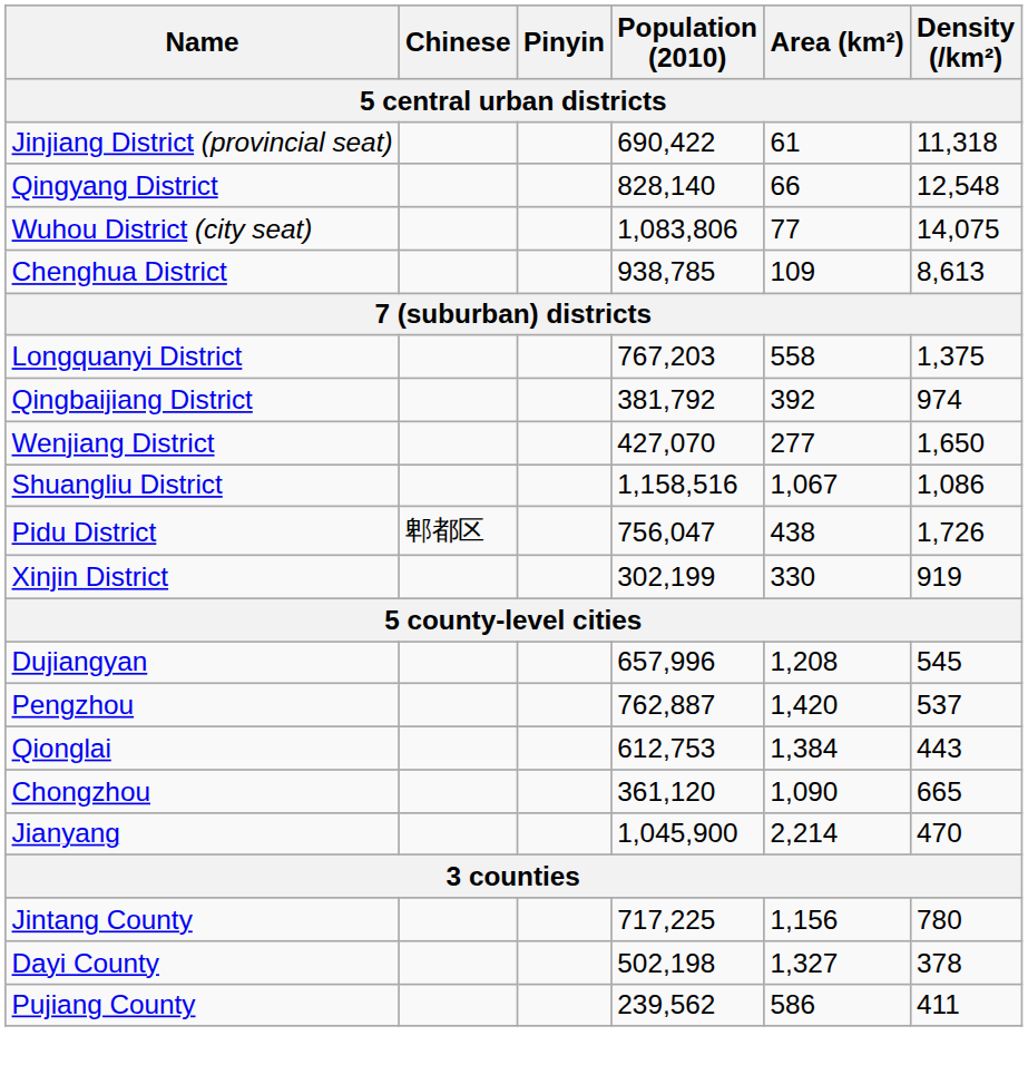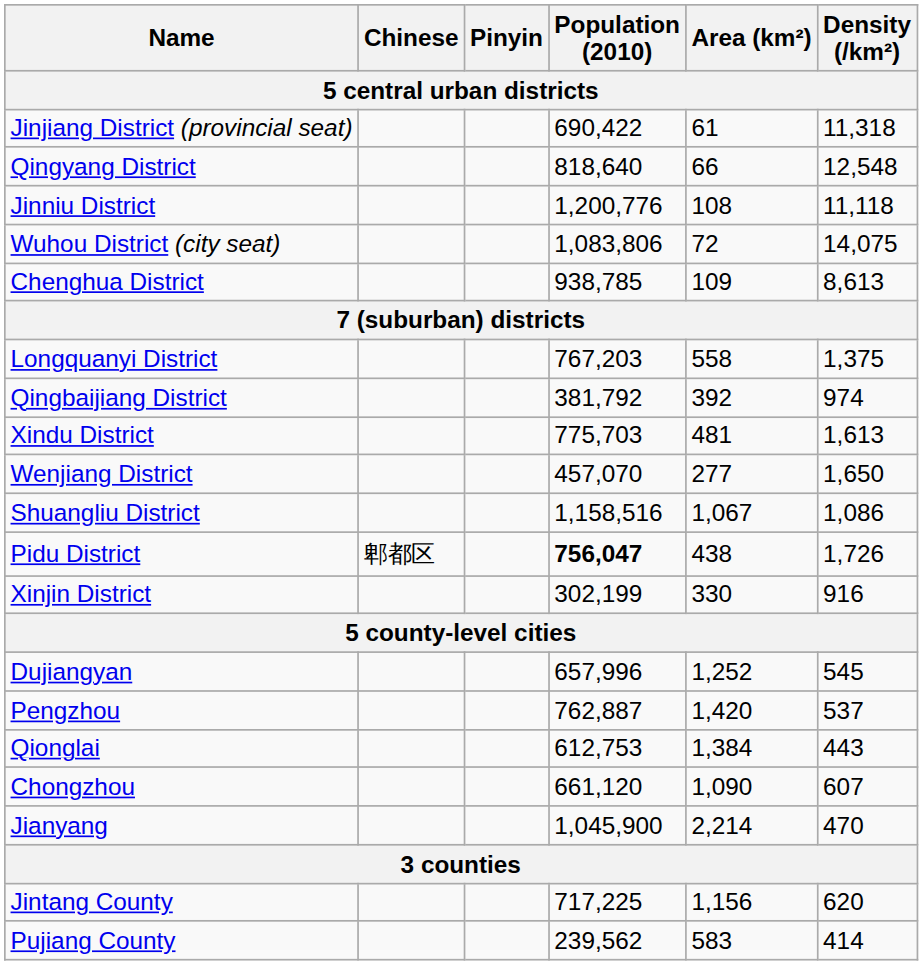Qingyang District | Population (2010): 828,140 -> 818,640
+ row: Jinniu District | 1,200,776 | 108 | 11,118
Wuhou District (city seat) | Area (km²): 77 -> 72
+ row: Xindu District | 775,703 | 481 | 1,613
Wenjiang District | Population (2010): 427,070 -> 457,070
Pidu District | Population (2010): normal -> bold
Xinjin District | Density (/km²): 919 -> 916
Dujiangyan | Area (km²): 1,208 -> 1,252
Chongzhou | Population (2010): 361,120 -> 661,120
Chongzhou | Density (/km²): 665 -> 607
Jintang County | Density (/km²): 780 -> 620
- row: Dayi County | 502,198 | 1,327 | 378
Pujiang County | Area (km²): 586 -> 583
Pujiang County | Density (/km²): 411 -> 414
